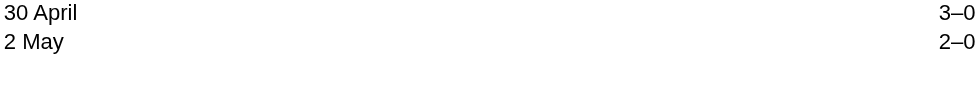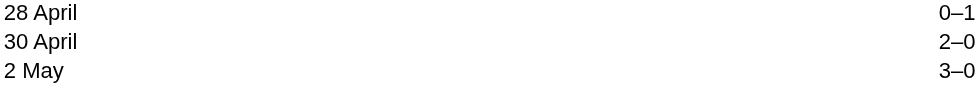+ row: 28 April | 0–1
30 April | column 3: 3–0 -> 2–0
2 May | column 3: 2–0 -> 3–0
